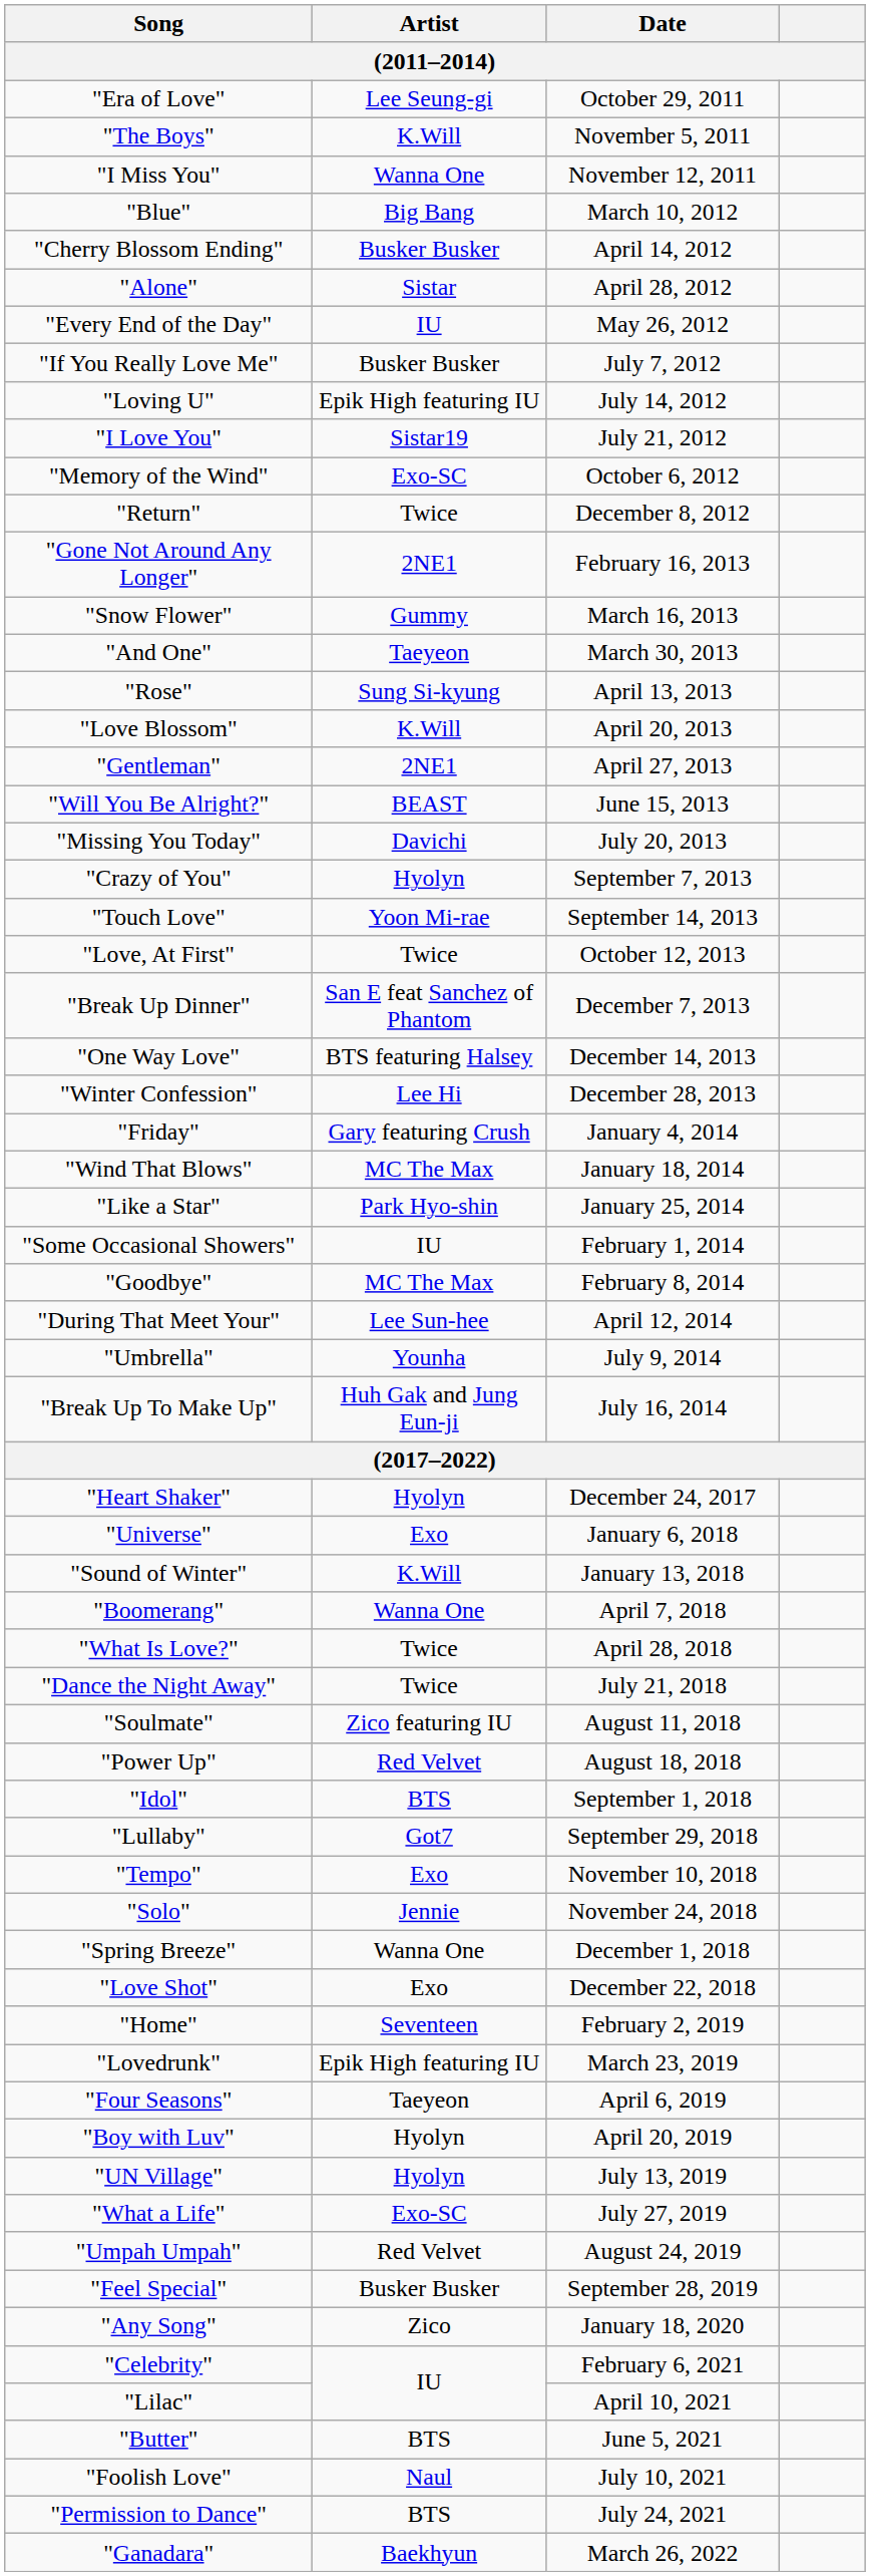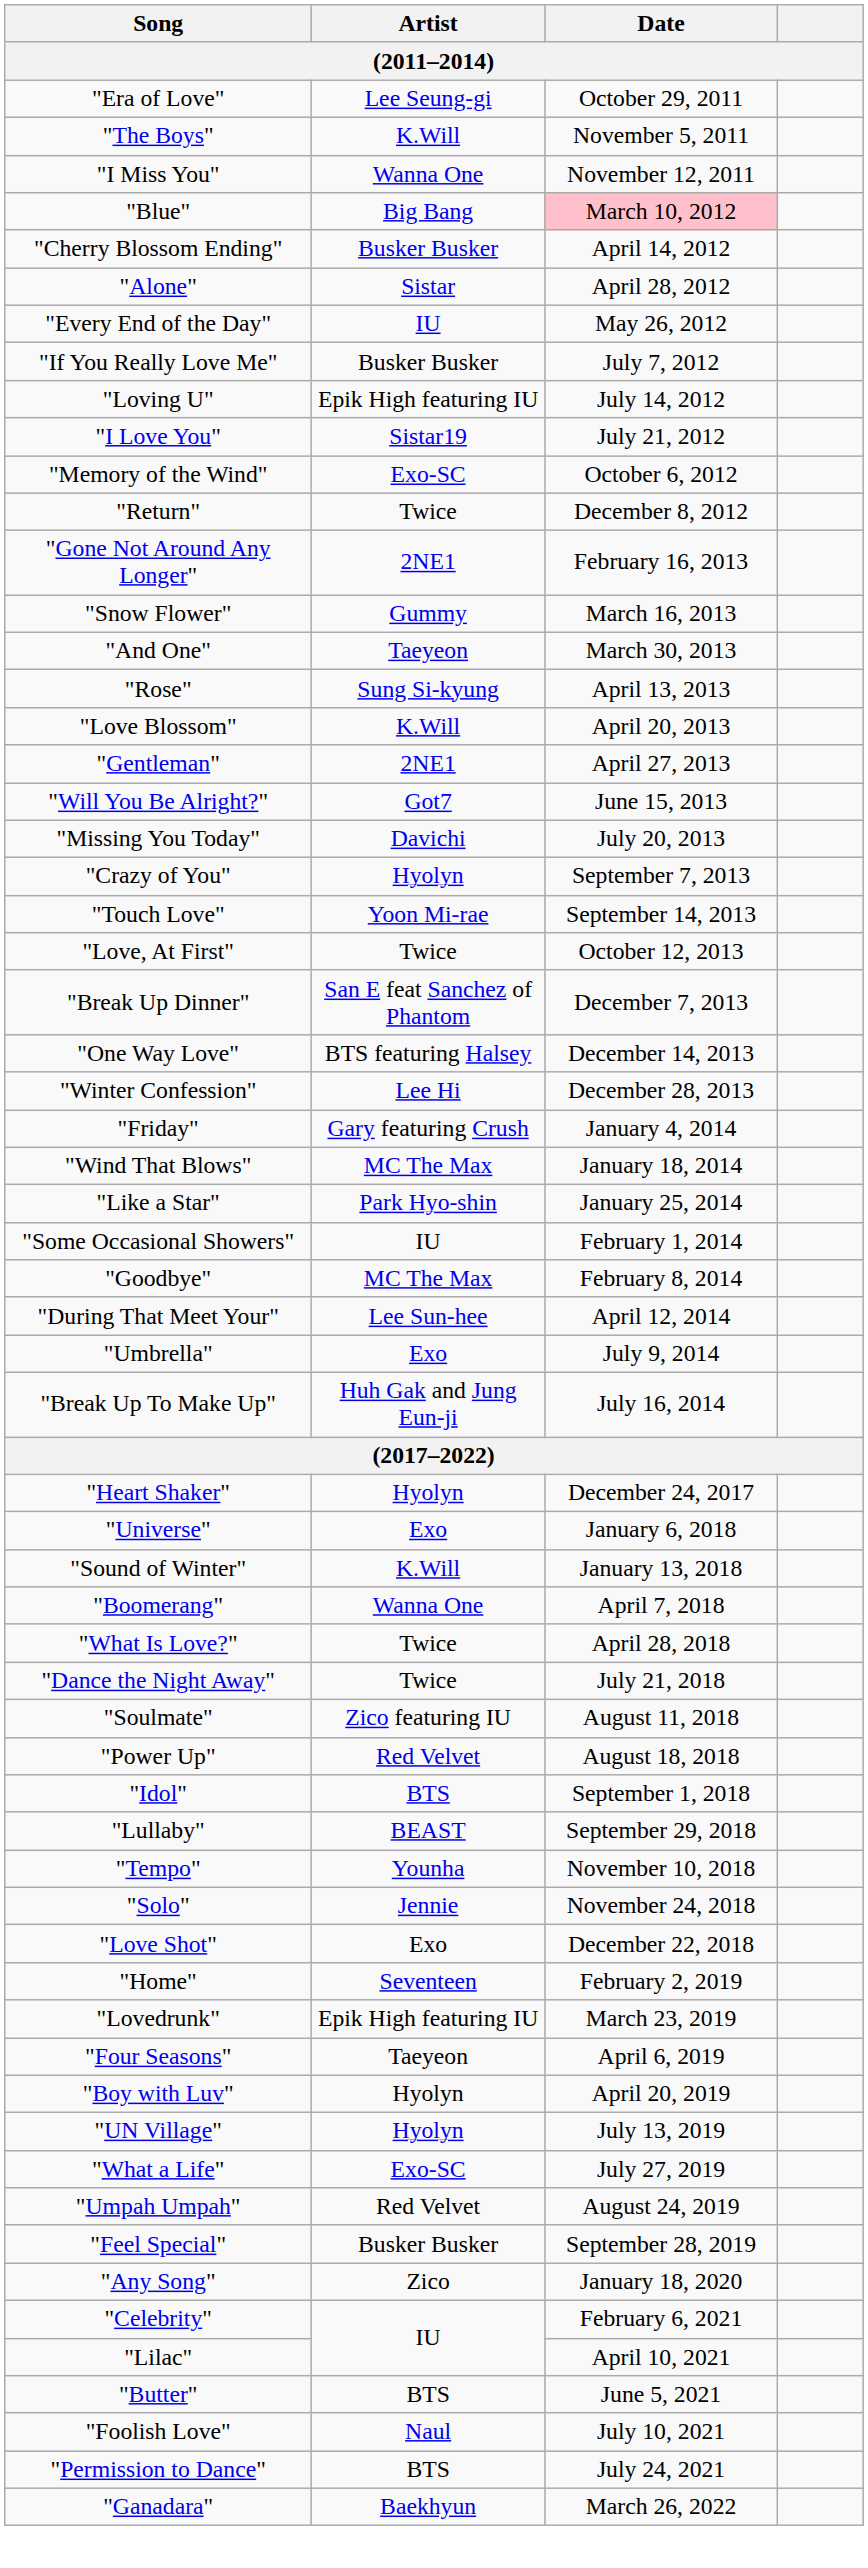"Blue" | Date: no background -> pink background
"Will You Be Alright?" | Artist: BEAST -> Got7
"Umbrella" | Artist: Younha -> Exo
"Lullaby" | Artist: Got7 -> BEAST
"Tempo" | Artist: Exo -> Younha
- row: "Spring Breeze" | Wanna One | December 1, 2018
